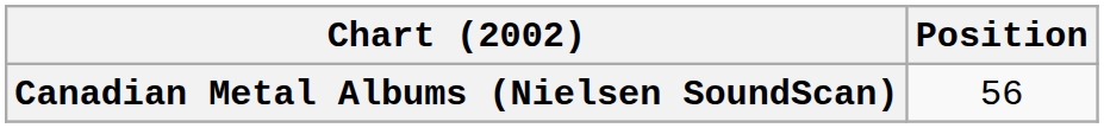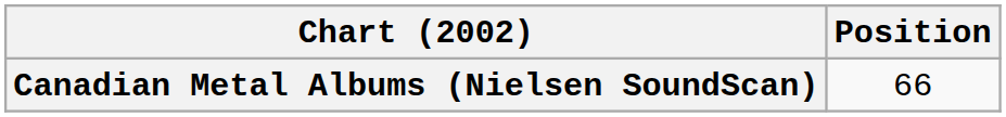Canadian Metal Albums (Nielsen SoundScan) | Position: 56 -> 66
